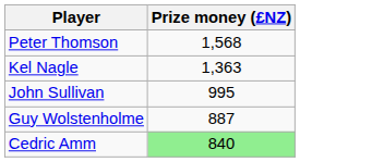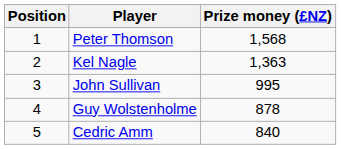+ column: Position | 1 | 2 | 3 | 4 | 5
Guy Wolstenholme | Prize money (£NZ): 887 -> 878
Cedric Amm | Prize money (£NZ): lightgreen background -> no background
